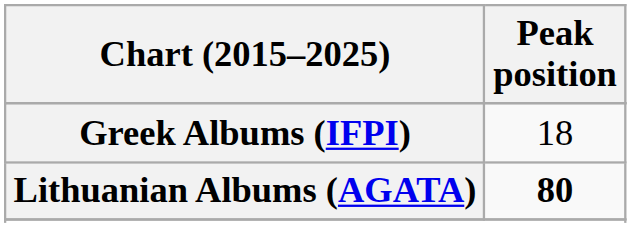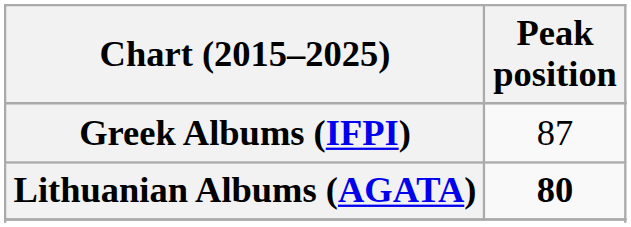Greek Albums (IFPI) | Peak position: 18 -> 87
